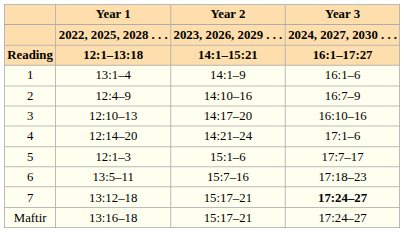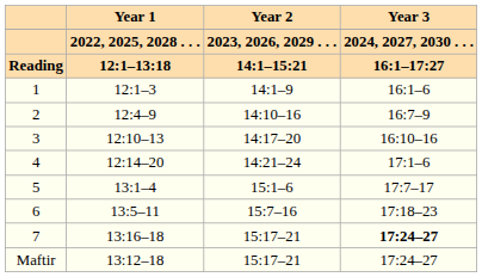1 | Year 1: 13:1–4 -> 12:1–3
5 | Year 1: 12:1–3 -> 13:1–4
7 | Year 1: 13:12–18 -> 13:16–18
Maftir | Year 1: 13:16–18 -> 13:12–18
